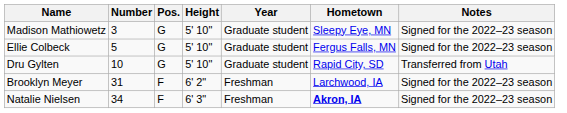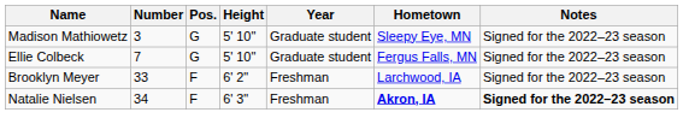Ellie Colbeck | Number: 5 -> 7
- row: Dru Gylten | 10 | G | 5' 10" | Graduate student | Rapid City, SD | Transferred from Utah
Brooklyn Meyer | Number: 31 -> 33
Natalie Nielsen | Notes: normal -> bold
